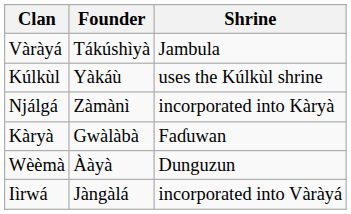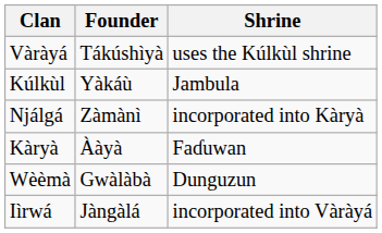Vàràyá | Shrine: Jambula -> uses the Kúlkùl shrine
Kúlkùl | Shrine: uses the Kúlkùl shrine -> Jambula
Kàryà | Founder: Gwàlàbà -> Ààyà
Wèèmà | Founder: Ààyà -> Gwàlàbà
